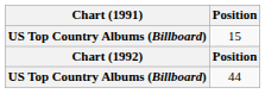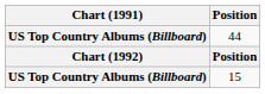rows swapped: 44 <-> 15
